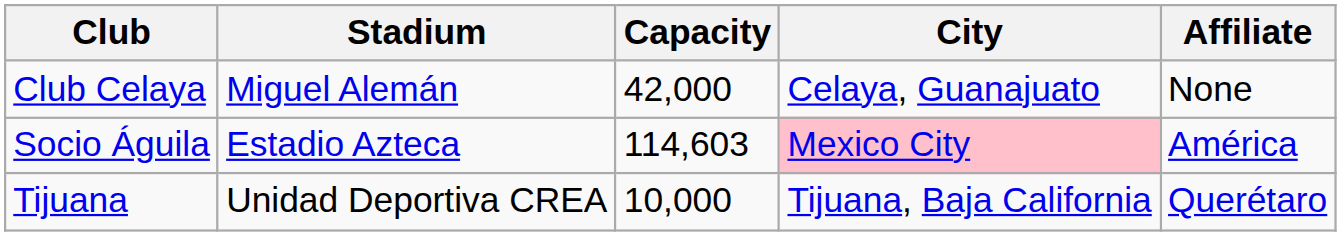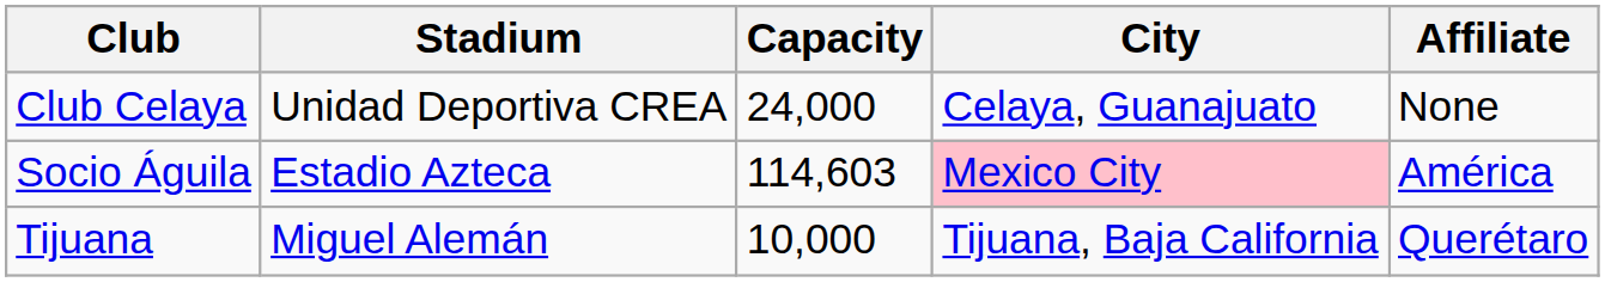Club Celaya | Stadium: Miguel Alemán -> Unidad Deportiva CREA
Club Celaya | Capacity: 42,000 -> 24,000
Tijuana | Stadium: Unidad Deportiva CREA -> Miguel Alemán
